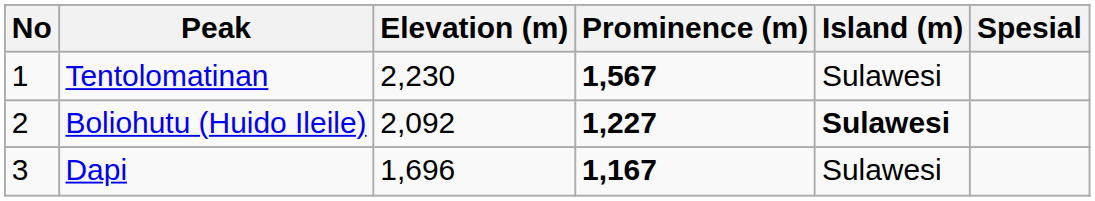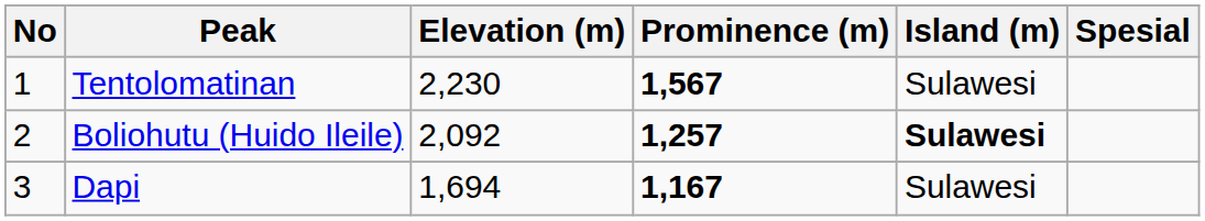Boliohutu (Huido Ileile) | Prominence (m): 1,227 -> 1,257
Dapi | Elevation (m): 1,696 -> 1,694
